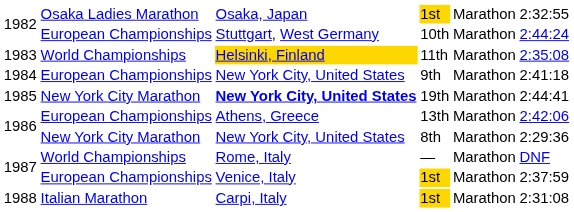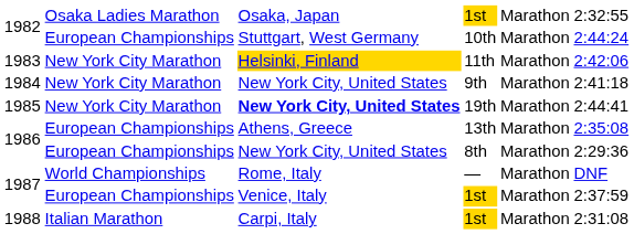11th | column 2: World Championships -> New York City Marathon
11th | column 6: 2:35:08 -> 2:42:06
9th | column 2: European Championships -> New York City Marathon
13th | column 6: 2:42:06 -> 2:35:08
8th | column 2: New York City Marathon -> European Championships
